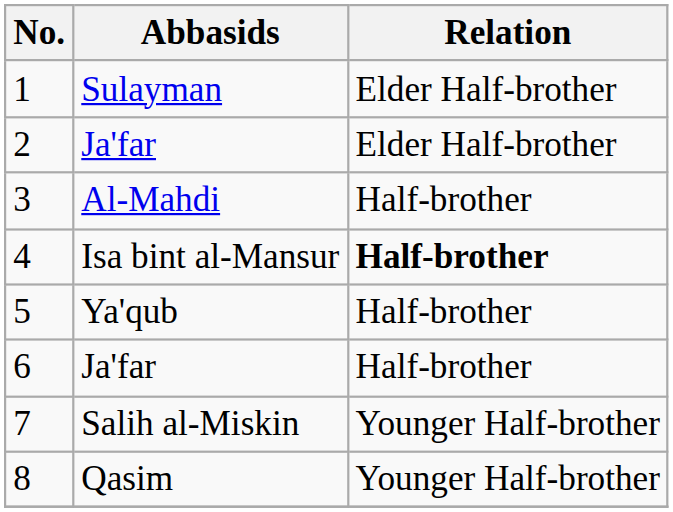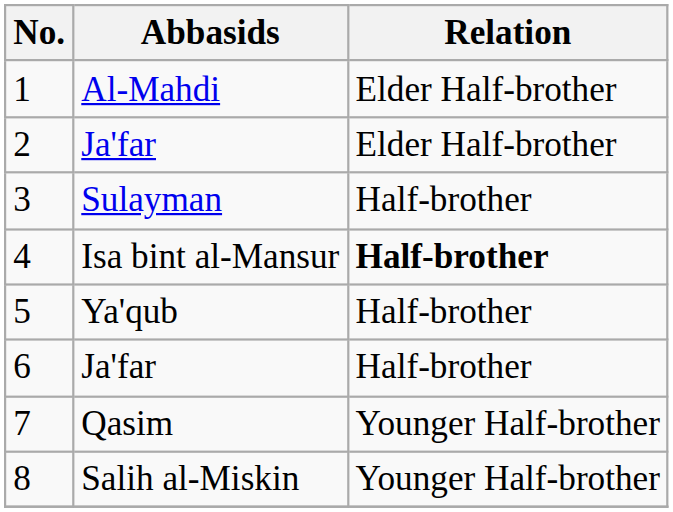1 | Abbasids: Sulayman -> Al-Mahdi
3 | Abbasids: Al-Mahdi -> Sulayman
7 | Abbasids: Salih al-Miskin -> Qasim
8 | Abbasids: Qasim -> Salih al-Miskin
